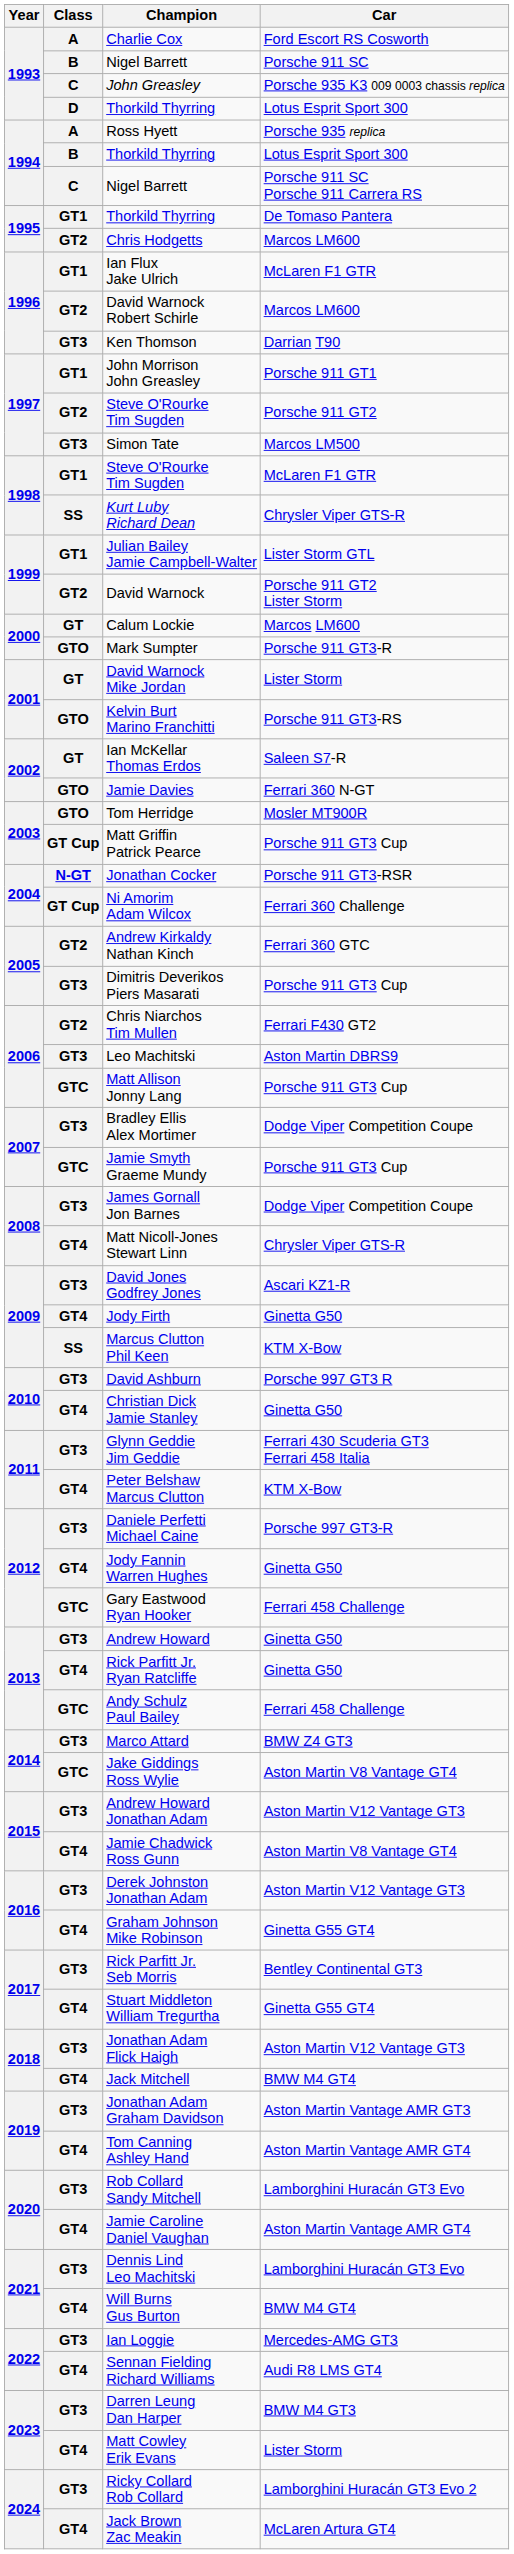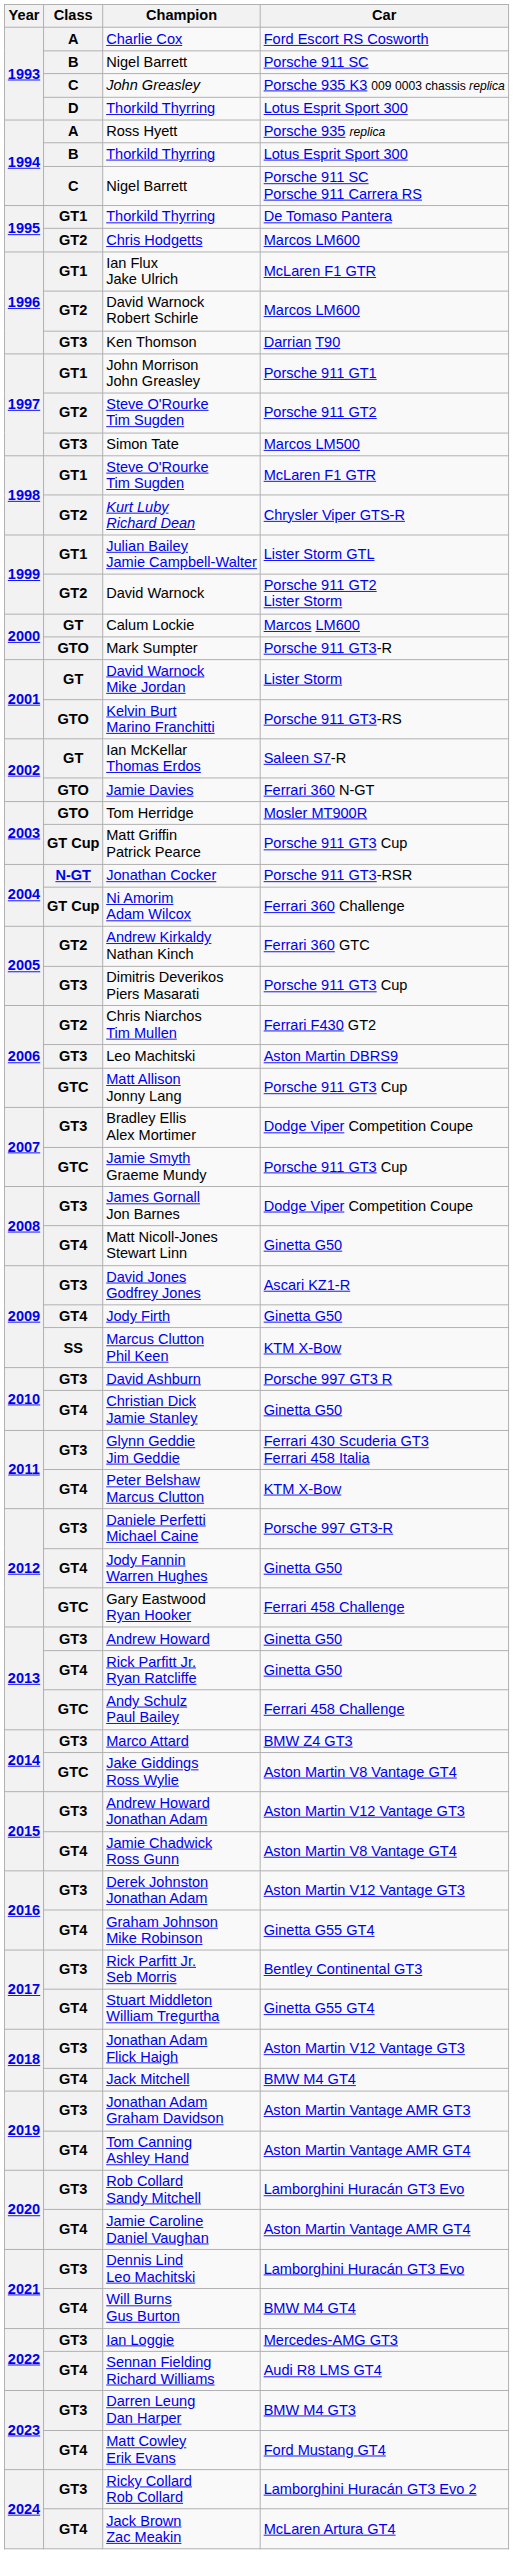Kurt Luby Richard Dean | Class: SS -> GT2
Matt Nicoll-Jones Stewart Linn | Car: Chrysler Viper GTS-R -> Ginetta G50
Matt Cowley Erik Evans | Car: Lister Storm -> Ford Mustang GT4
